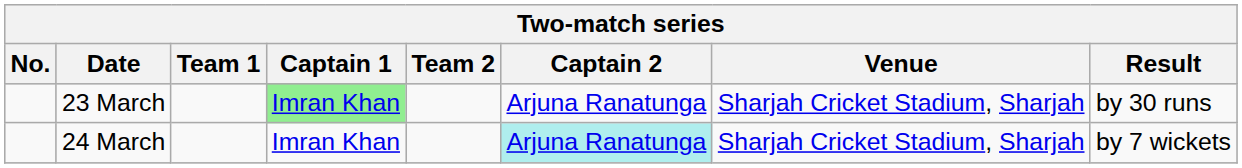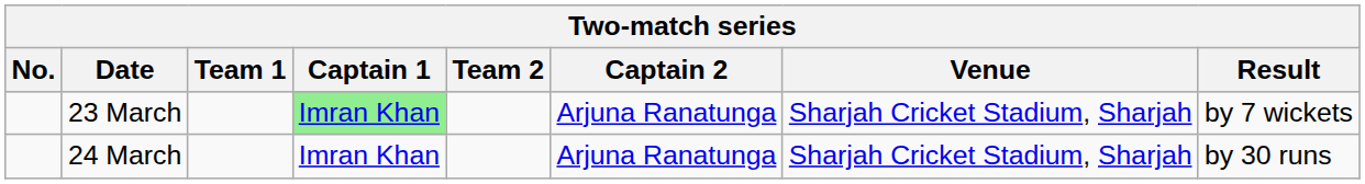23 March | Result: by 30 runs -> by 7 wickets
24 March | Captain 2: paleturquoise background -> no background
24 March | Result: by 7 wickets -> by 30 runs
